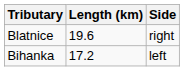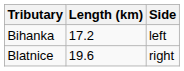rows swapped: Blatnice <-> Bihanka
